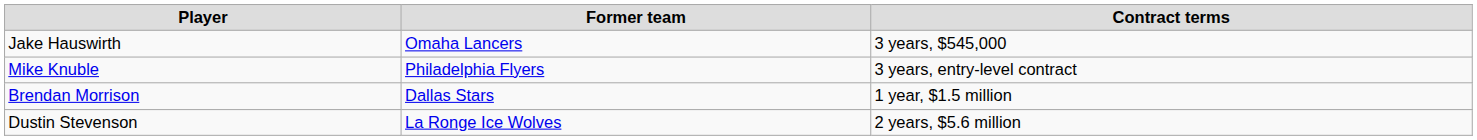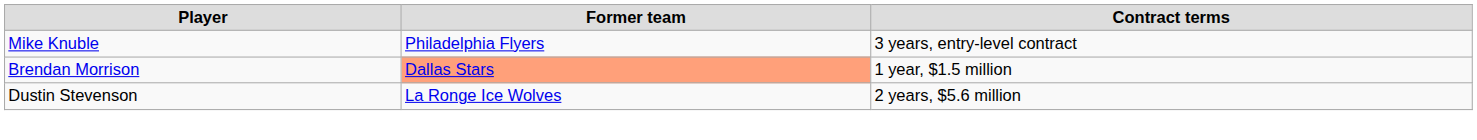- row: Jake Hauswirth | Omaha Lancers | 3 years, $545,000
Brendan Morrison | Former team: no background -> lightsalmon background
